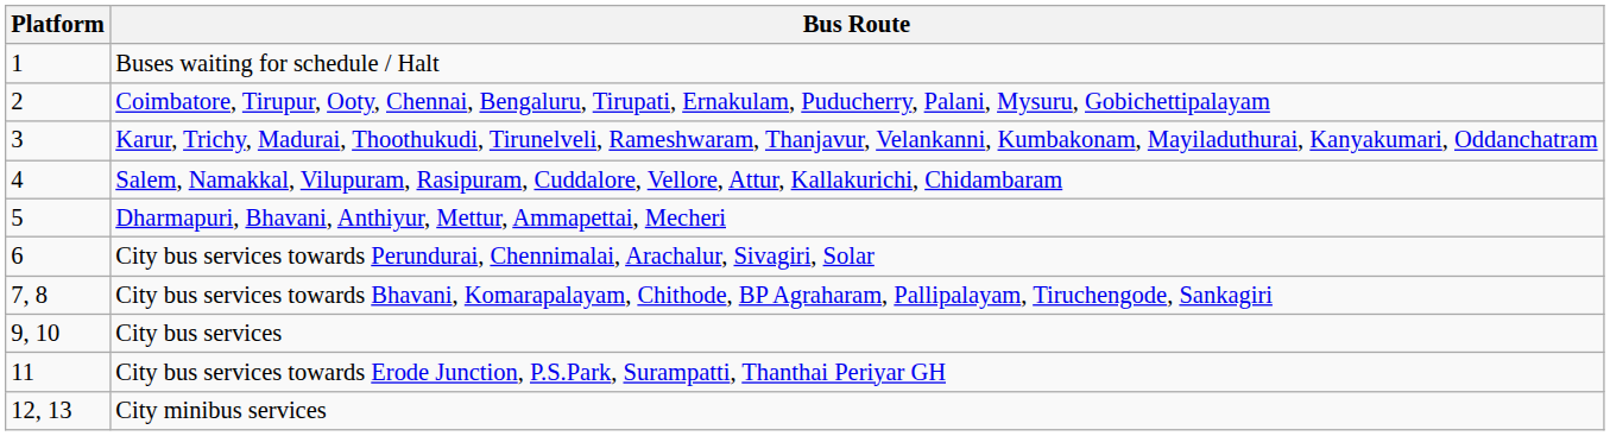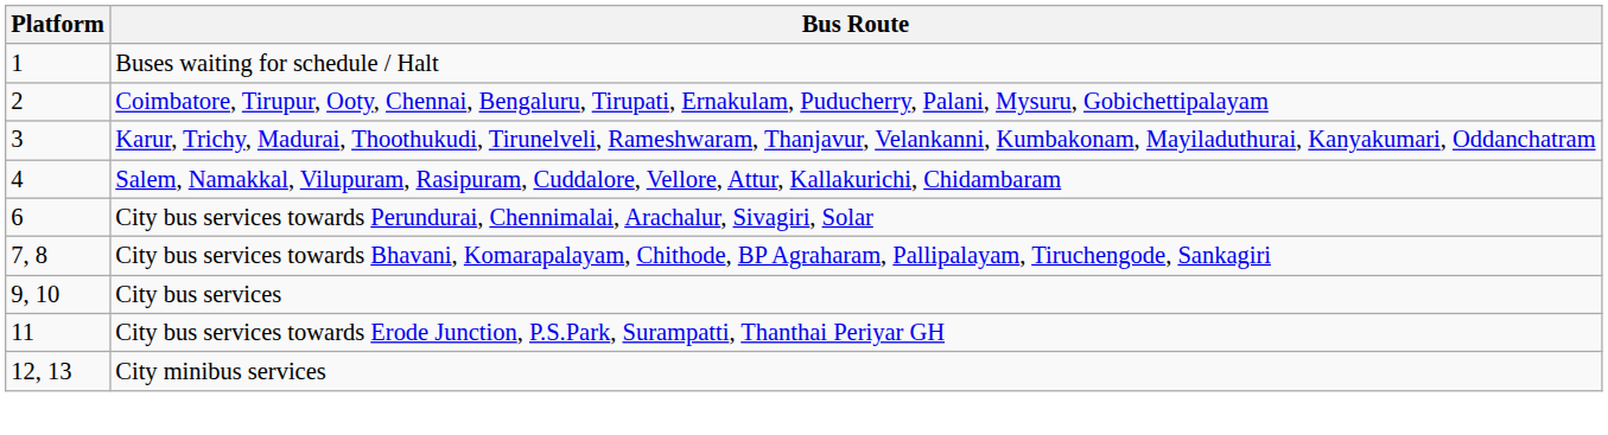- row: 5 | Dharmapuri, Bhavani, Anthiyur, Mettur, Ammapettai, Mecheri
